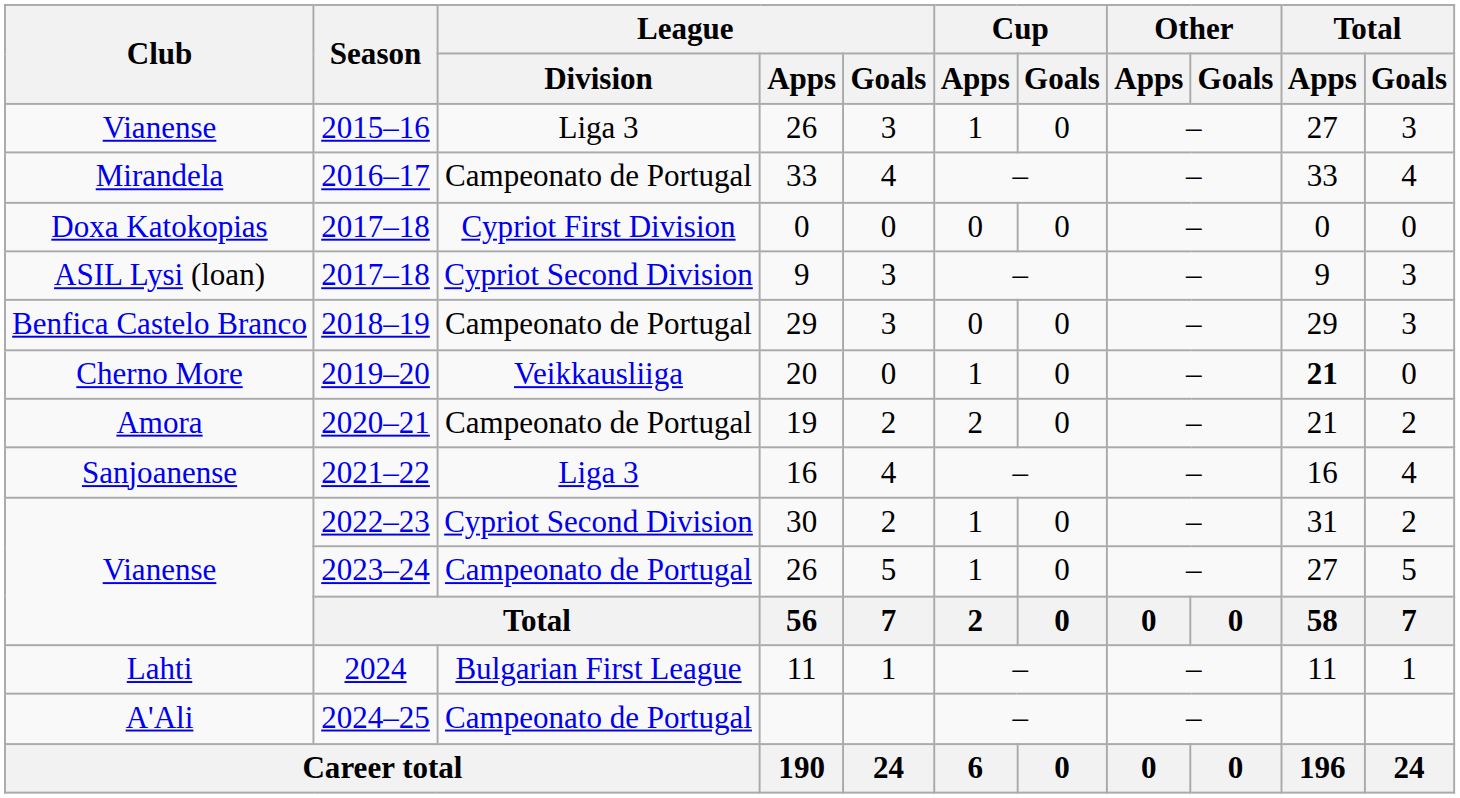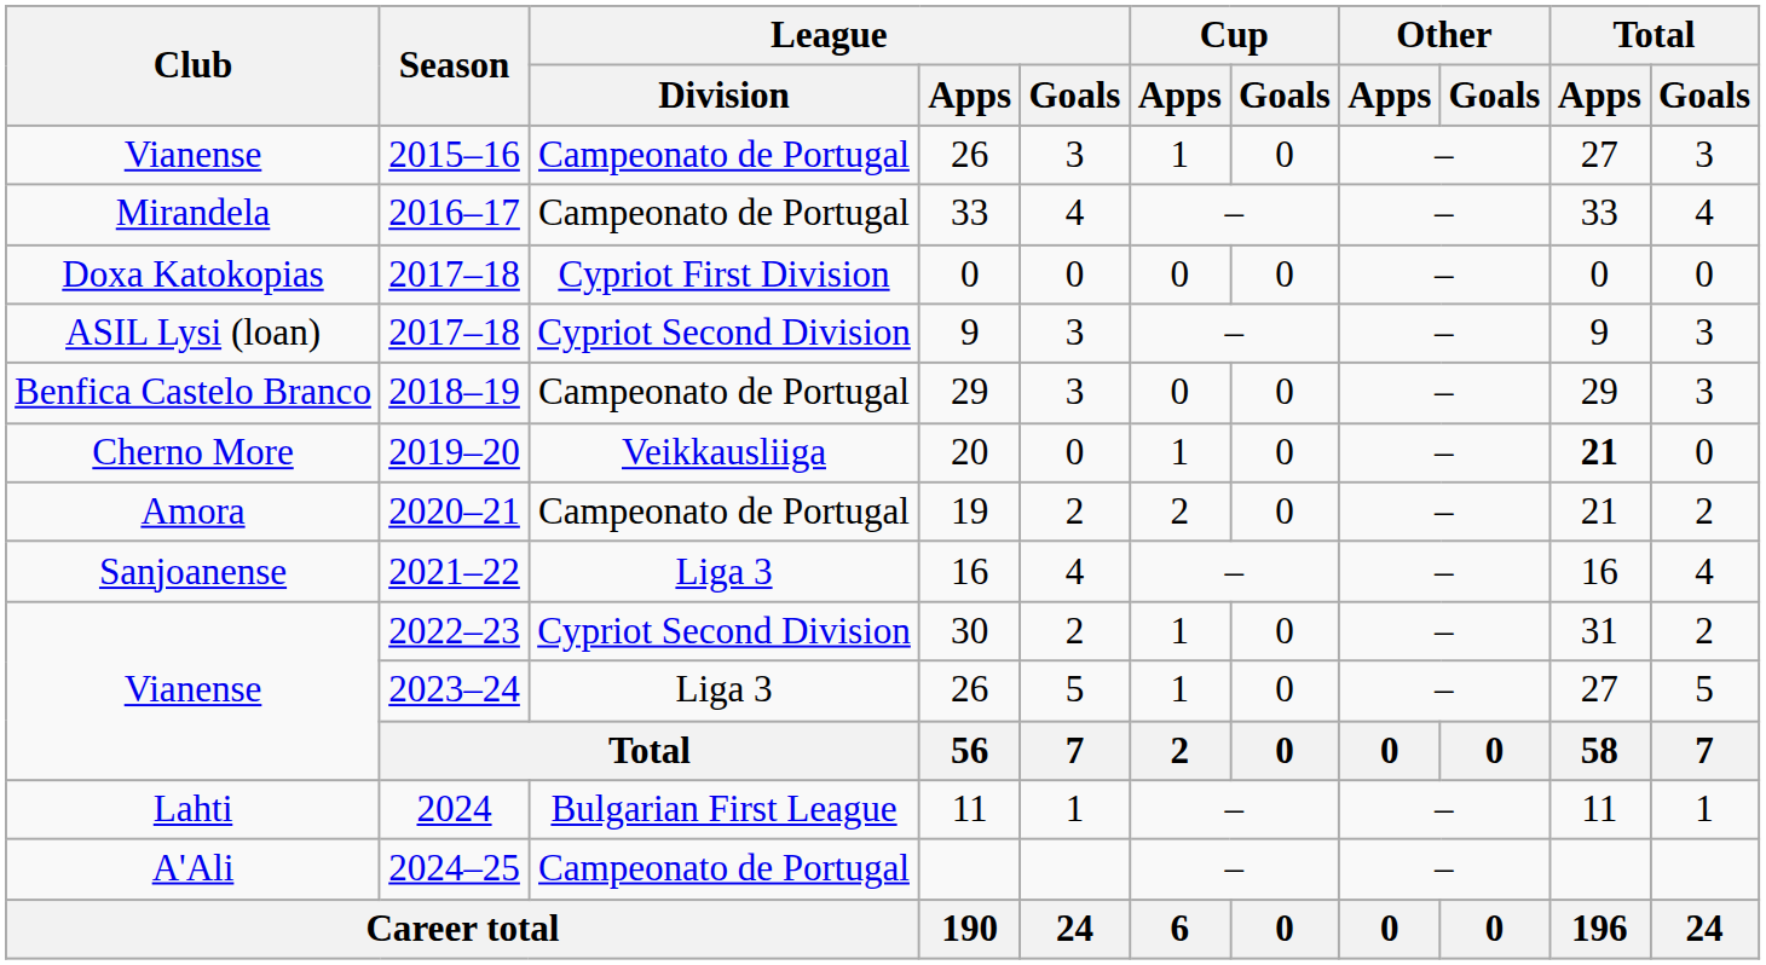2015–16 | League / Division: Liga 3 -> Campeonato de Portugal
2023–24 | League / Division: Campeonato de Portugal -> Liga 3
